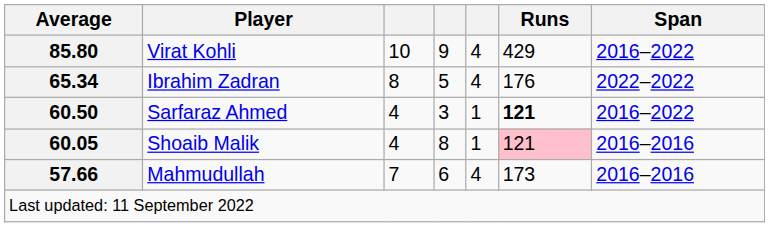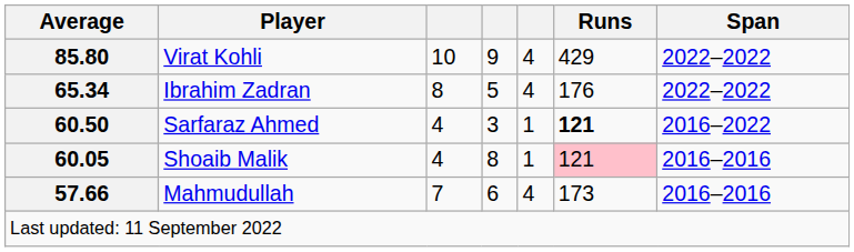Virat Kohli | Span: 2016–2022 -> 2022–2022
